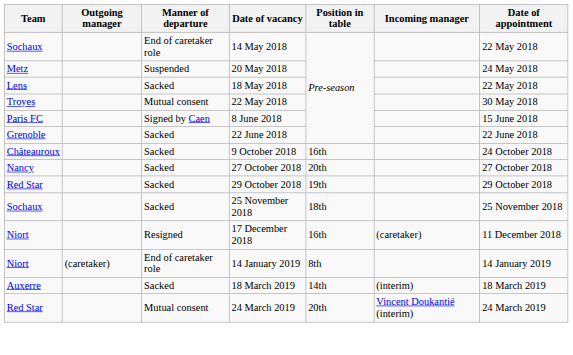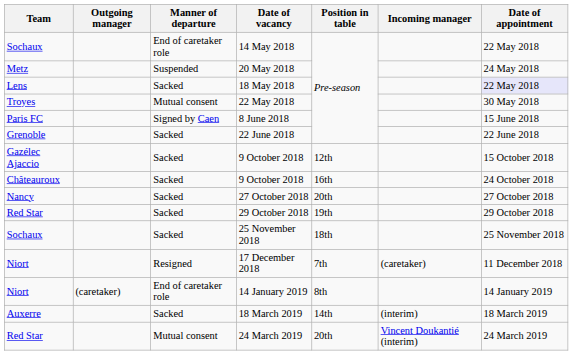18 May 2018 | Date of appointment: no background -> lavender background
+ row: Gazélec Ajaccio | Sacked | 9 October 2018 | 12th | 15 October 2018
17 December 2018 | Position in table: 16th -> 7th
